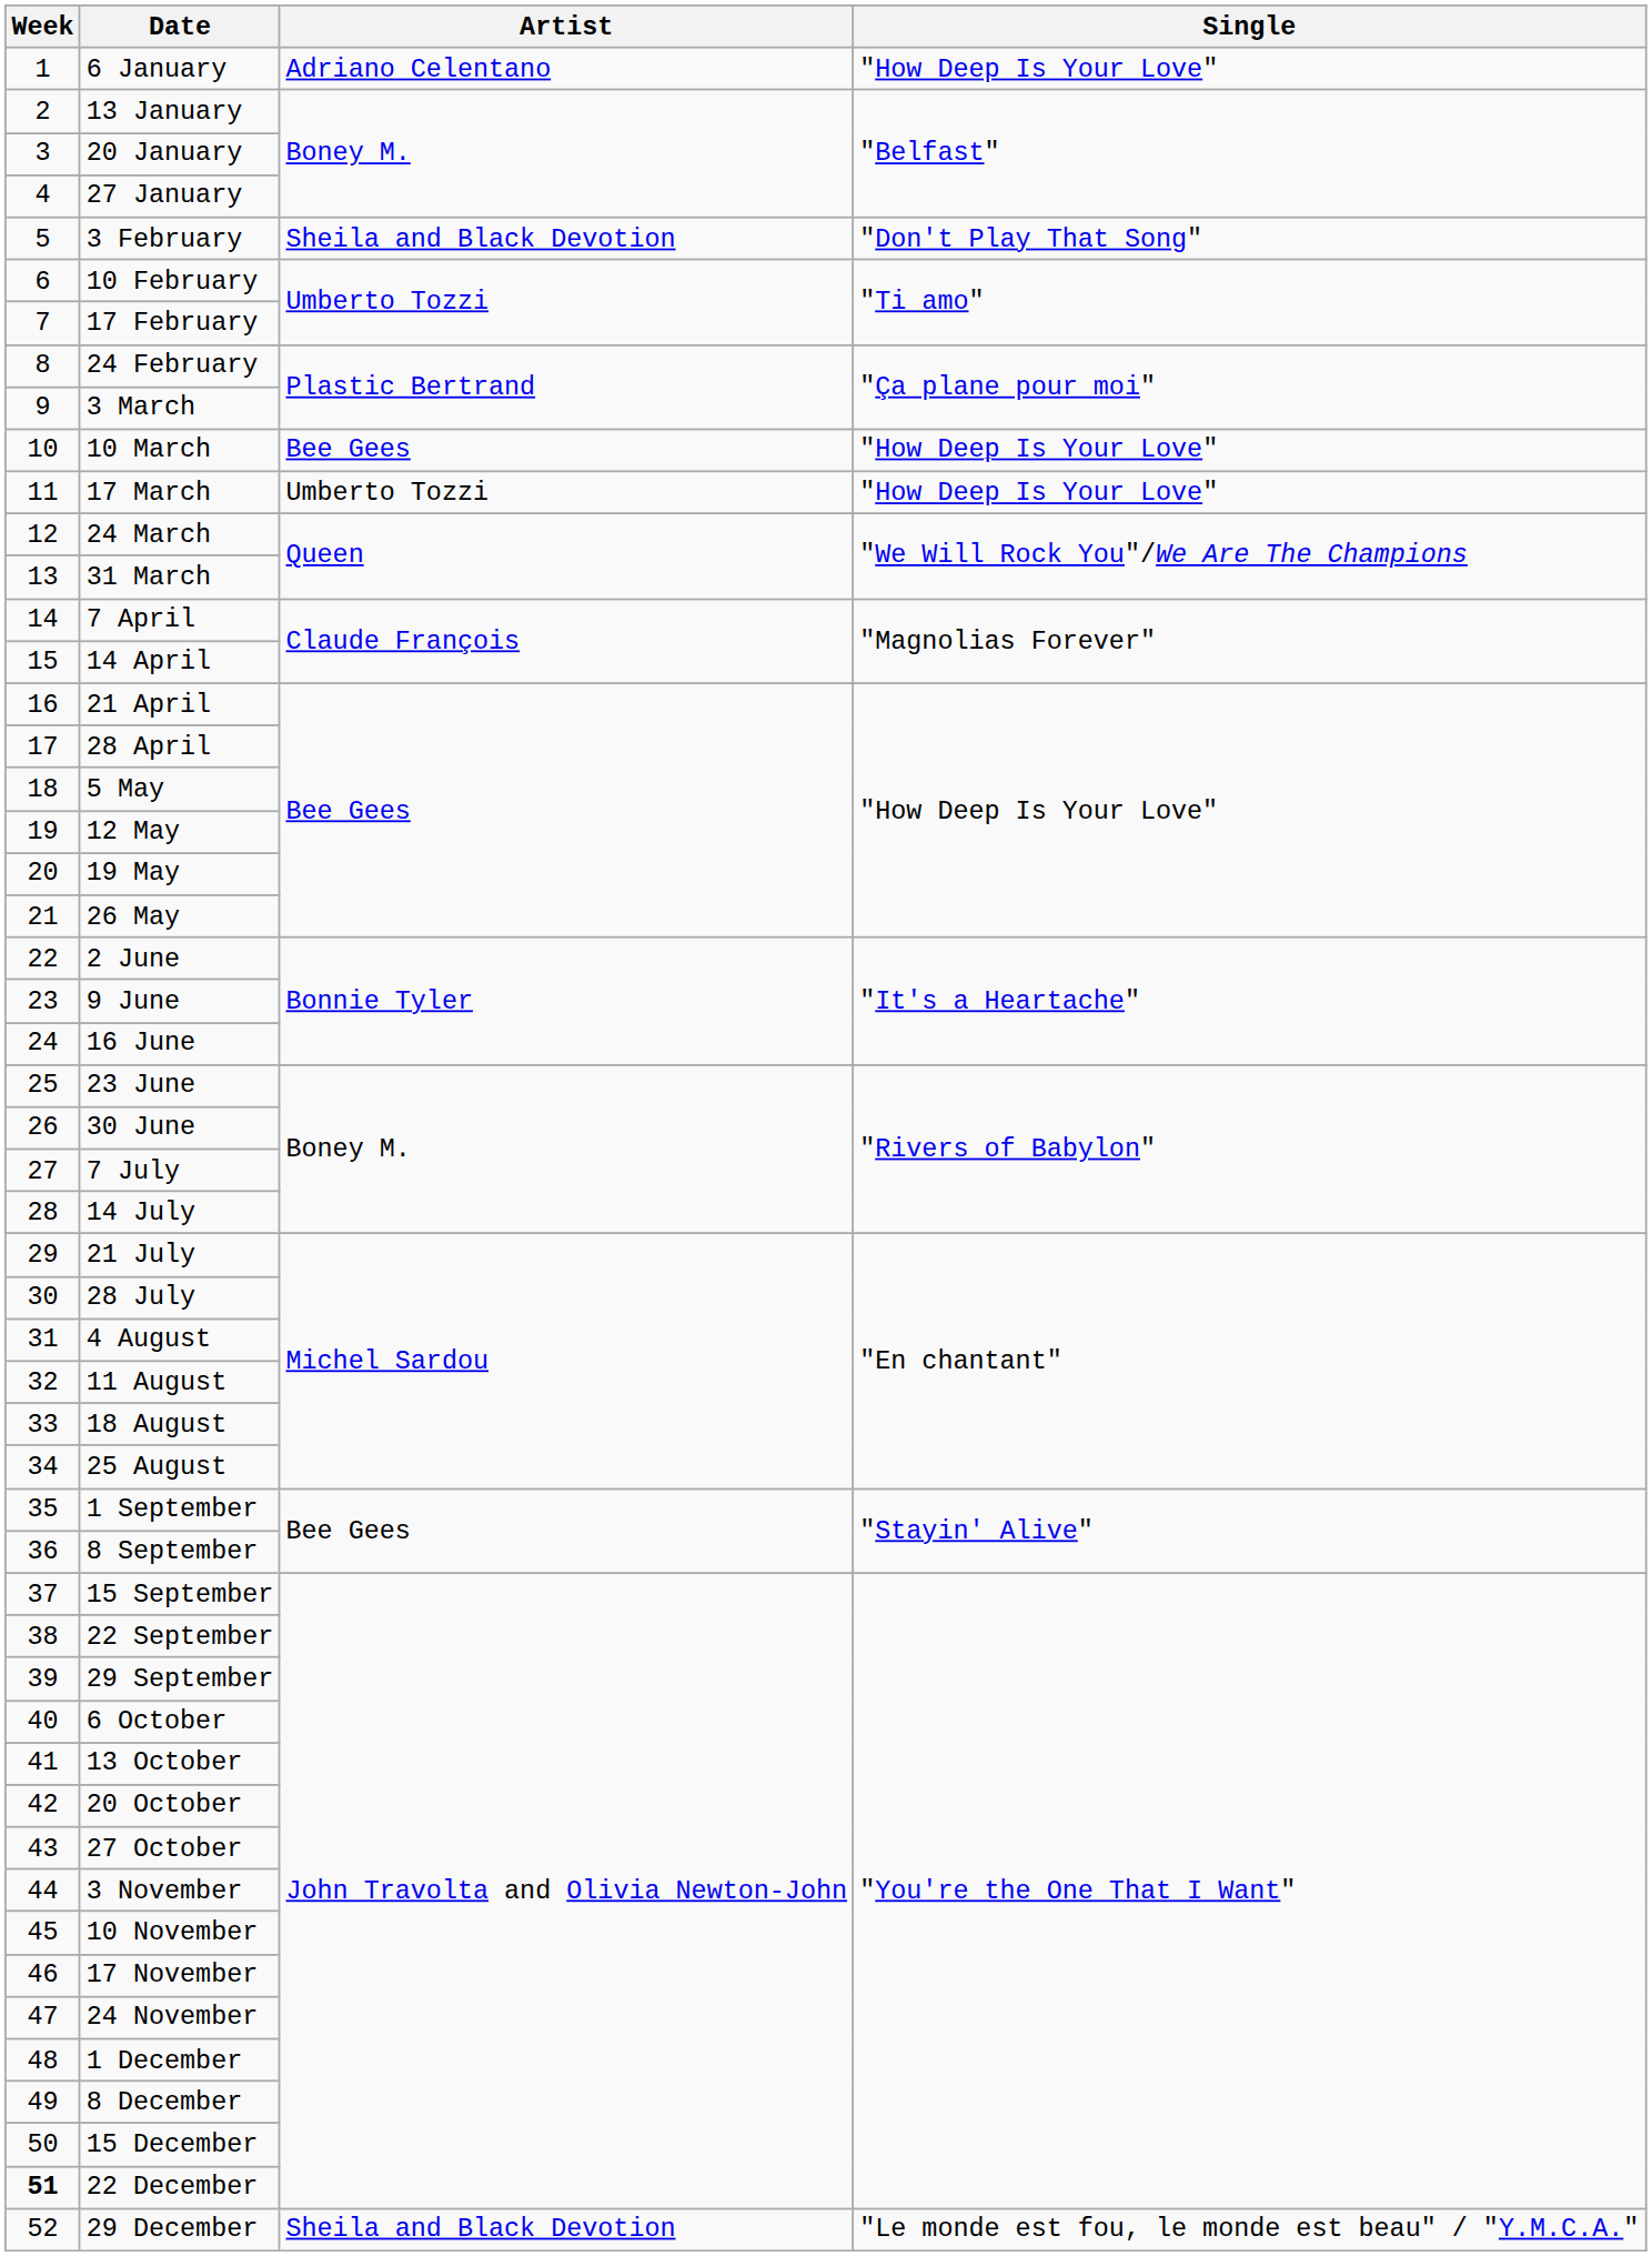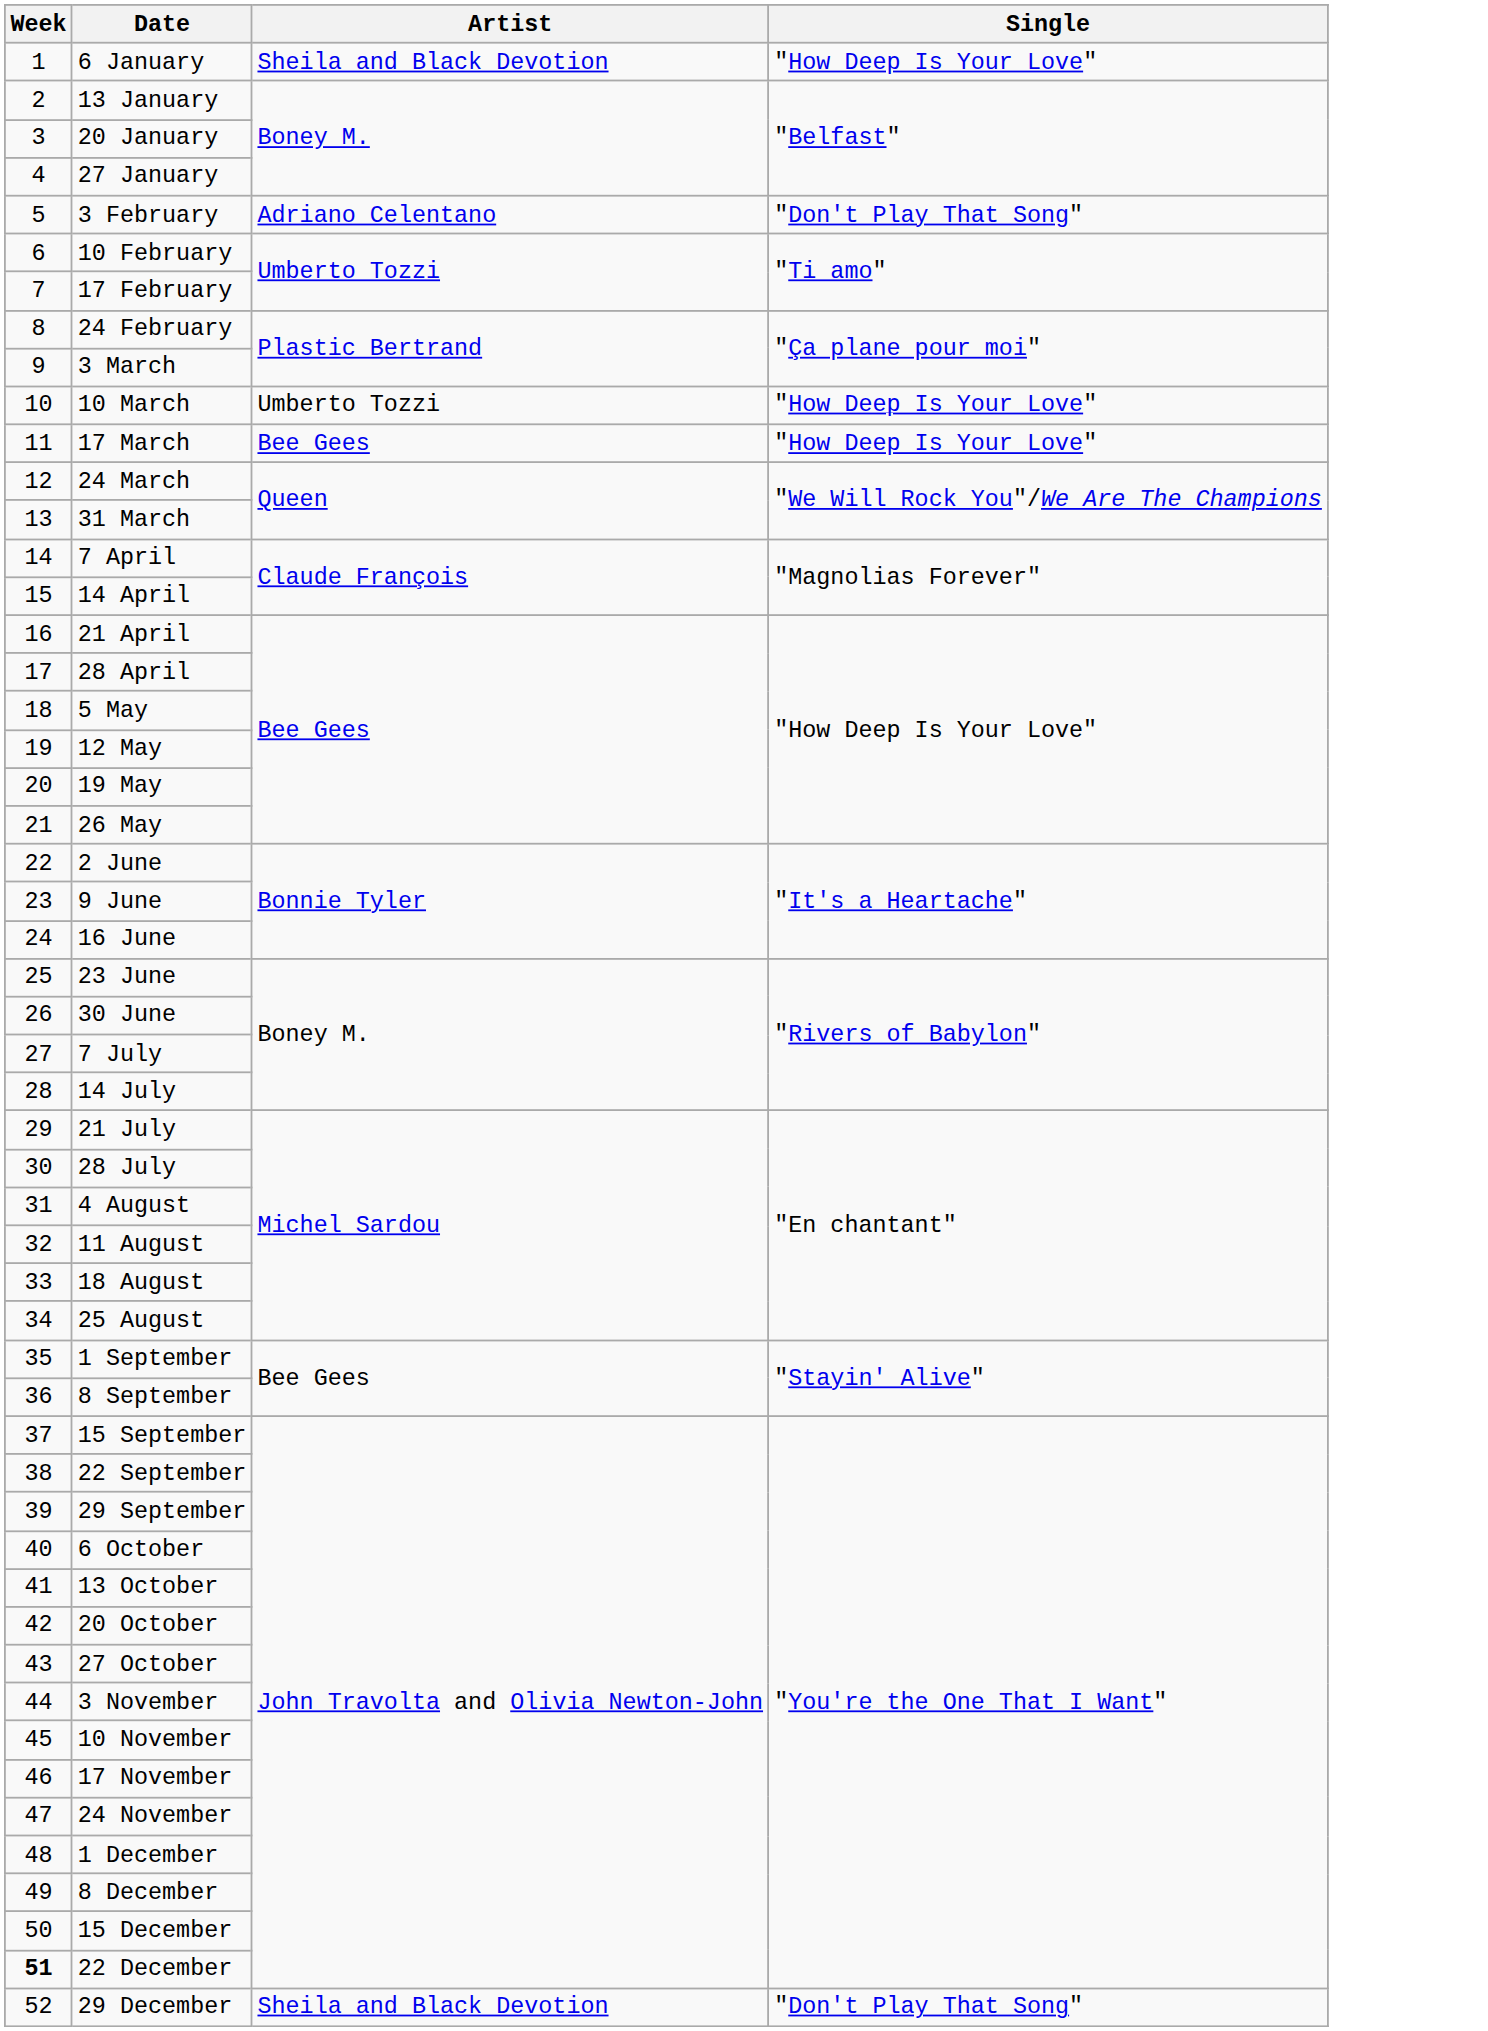6 January | Artist: Adriano Celentano -> Sheila and Black Devotion
3 February | Artist: Sheila and Black Devotion -> Adriano Celentano
10 March | Artist: Bee Gees -> Umberto Tozzi
17 March | Artist: Umberto Tozzi -> Bee Gees
29 December | Single: "Le monde est fou, le monde est beau" / "Y.M.C.A." -> "Don't Play That Song"
